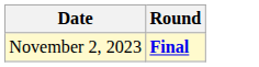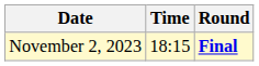+ column: Time | 18:15
